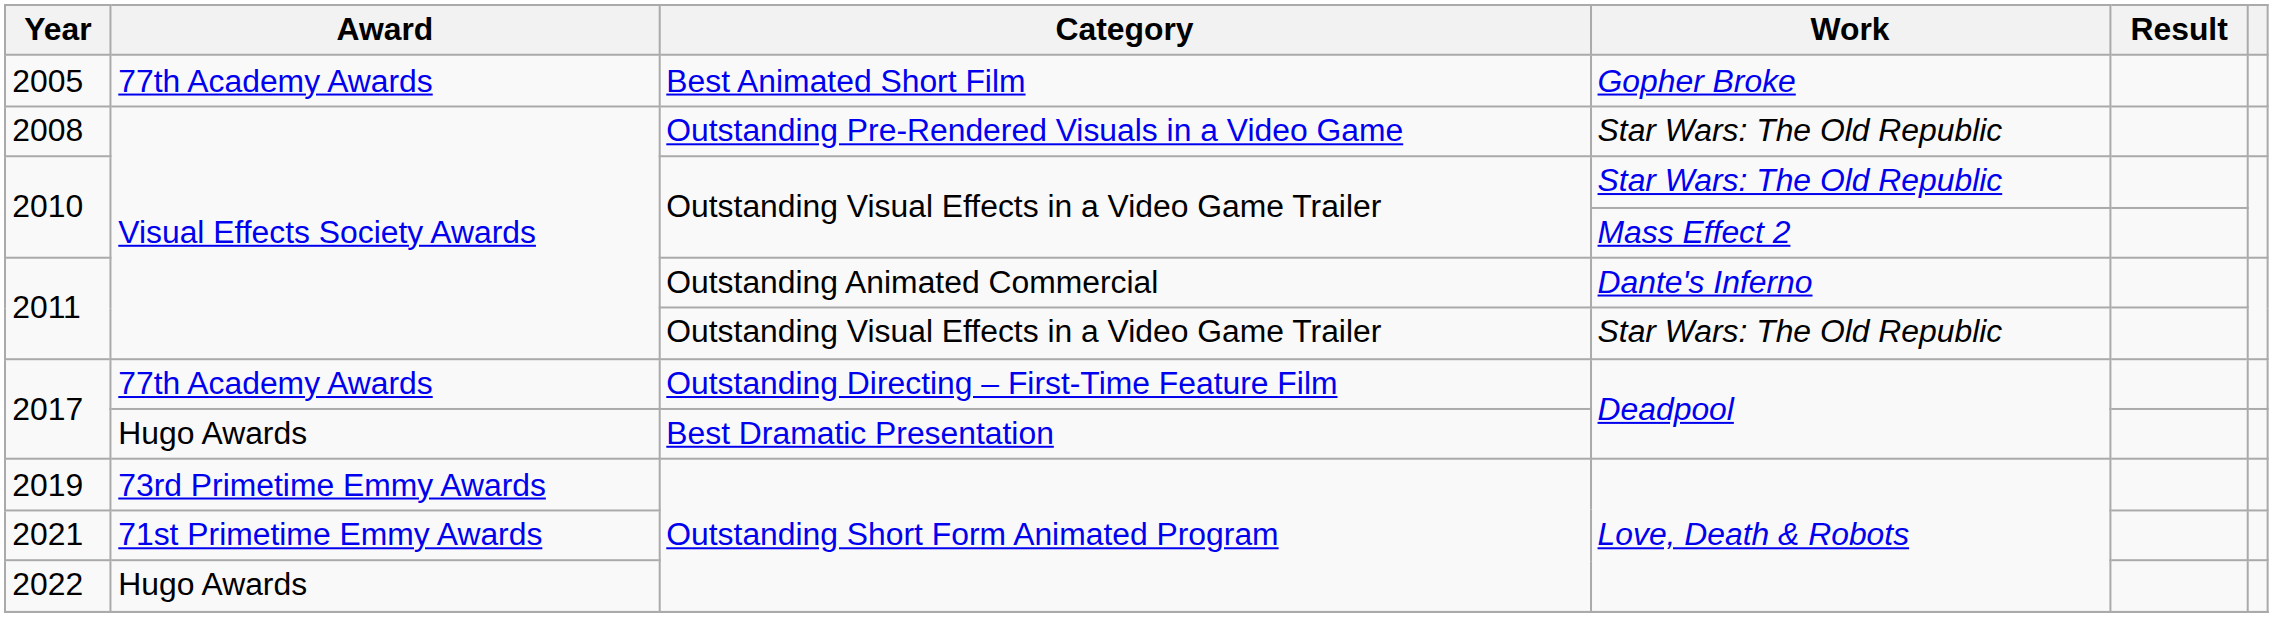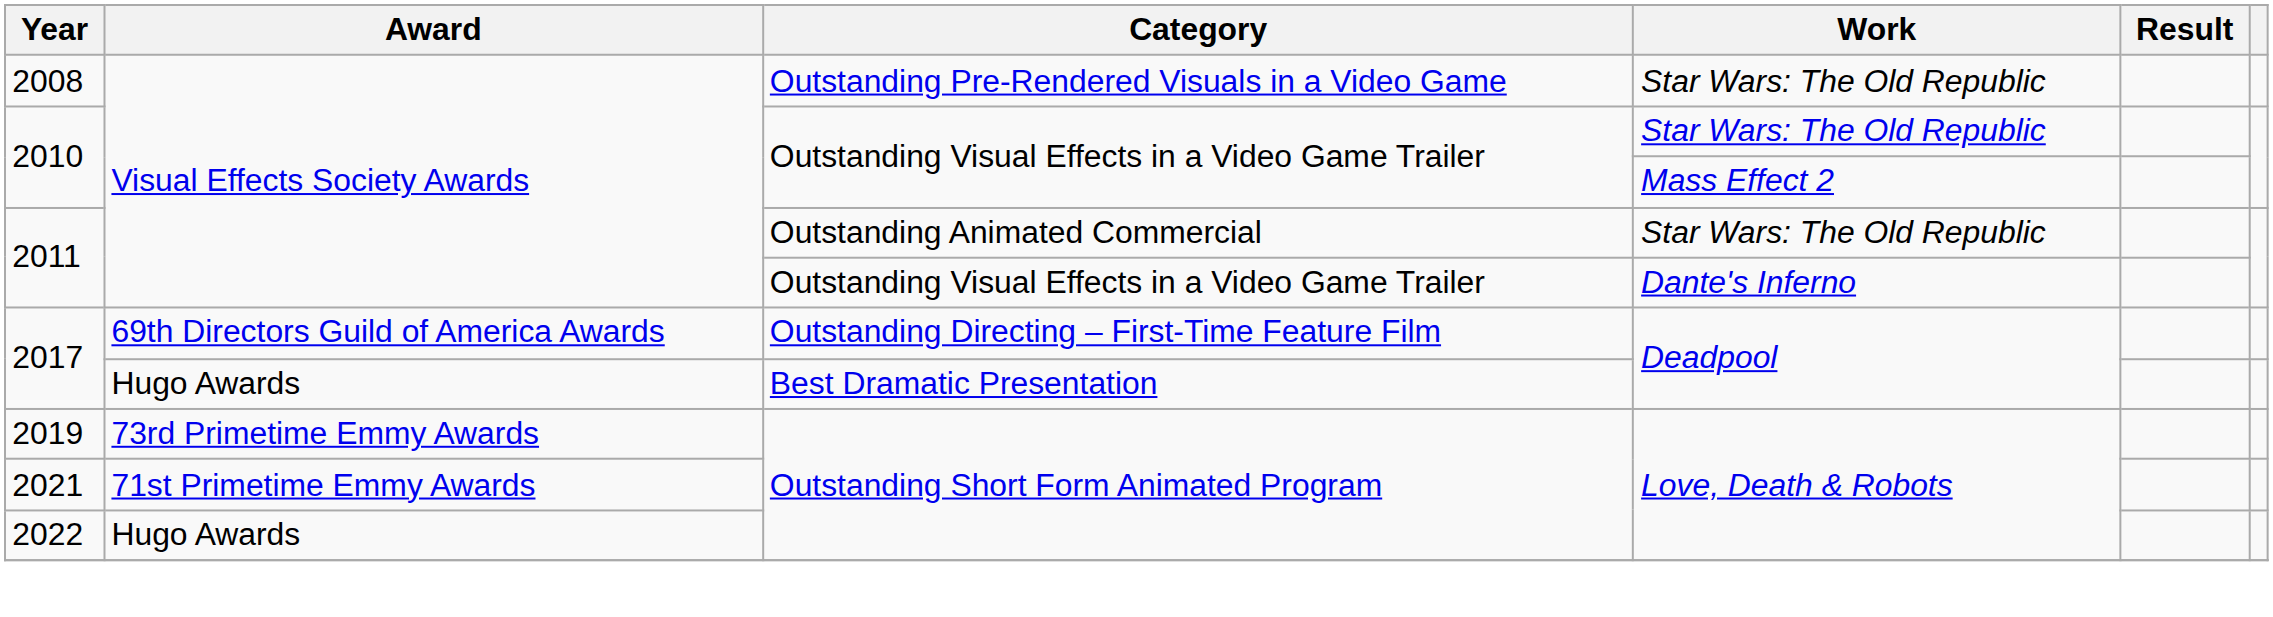- row: 2005 | 77th Academy Awards | Best Animated Short Film | Gopher Broke
2011 / Outstanding Animated Commercial | Work: Dante's Inferno -> Star Wars: The Old Republic
2011 / Outstanding Visual Effects in a Video Game Trailer | Work: Star Wars: The Old Republic -> Dante's Inferno
2017 / Outstanding Directing – First-Time Feature Film | Award: 77th Academy Awards -> 69th Directors Guild of America Awards
